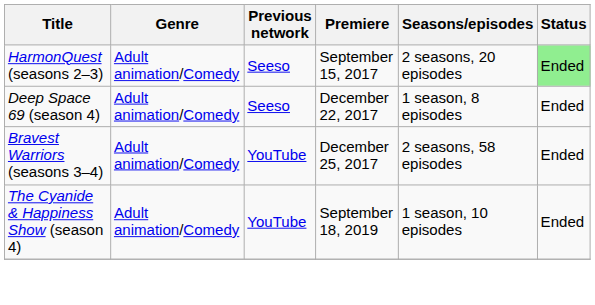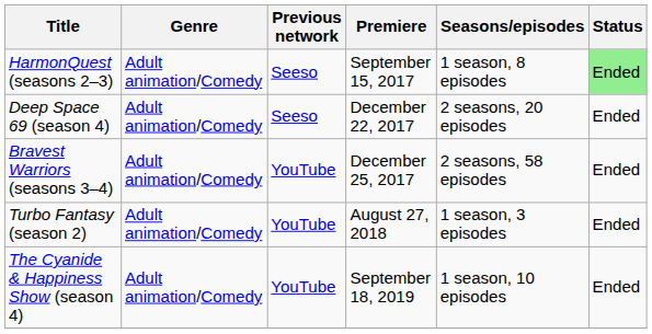HarmonQuest (seasons 2–3) | Seasons/episodes: 2 seasons, 20 episodes -> 1 season, 8 episodes
Deep Space 69 (season 4) | Seasons/episodes: 1 season, 8 episodes -> 2 seasons, 20 episodes
+ row: Turbo Fantasy (season 2) | Adult animation/Comedy | YouTube | August 27, 2018 | 1 season, 3 episodes | Ended
